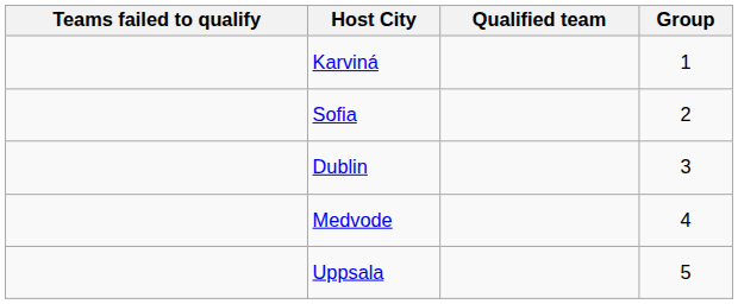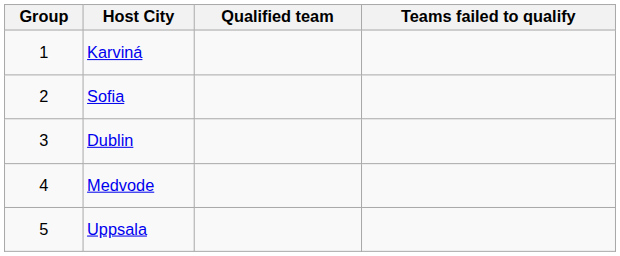columns swapped: Group <-> Teams failed to qualify
